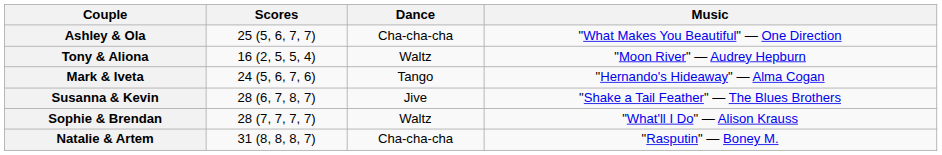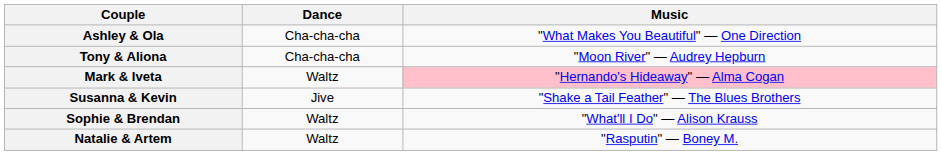- column: Scores | 25 (5, 6, 7, 7) | 16 (2, 5, 5, 4) | 24 (5, 6, 7, 6) | 28 (6, 7, 8, 7) | 28 (7, 7, 7, 7) | 31 (8, 8, 8, 7)
Tony & Aliona | Dance: Waltz -> Cha-cha-cha
Mark & Iveta | Dance: Tango -> Waltz
Mark & Iveta | Music: no background -> pink background
Natalie & Artem | Dance: Cha-cha-cha -> Waltz
